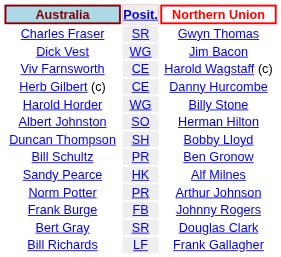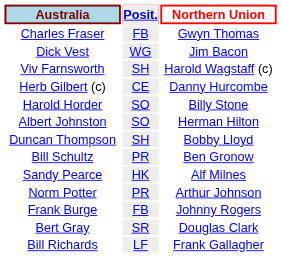Charles Fraser | Posit.: SR -> FB
Viv Farnsworth | Posit.: CE -> SH
Harold Horder | Posit.: WG -> SO
